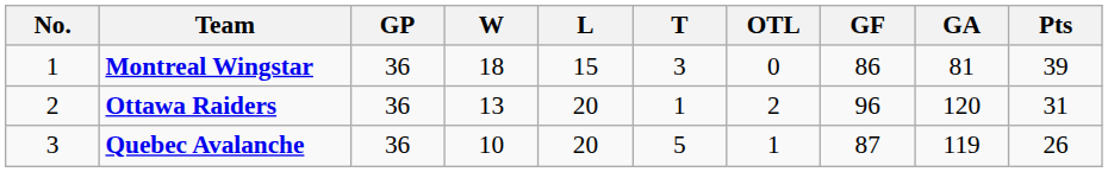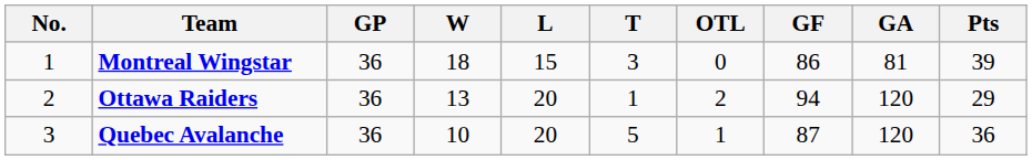Ottawa Raiders | GF: 96 -> 94
Ottawa Raiders | Pts: 31 -> 29
Quebec Avalanche | GA: 119 -> 120
Quebec Avalanche | Pts: 26 -> 36
